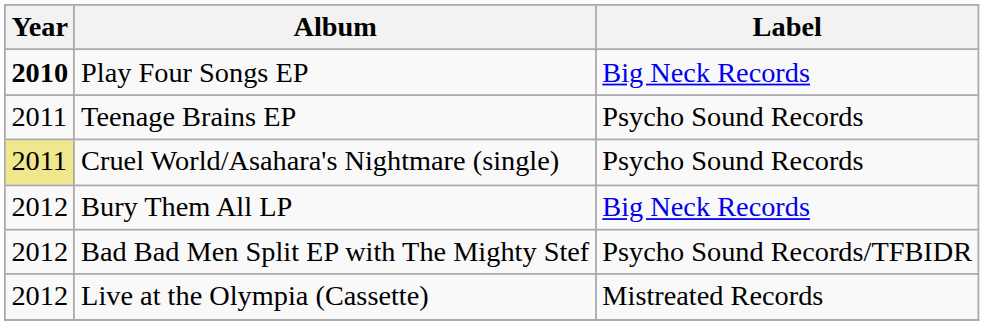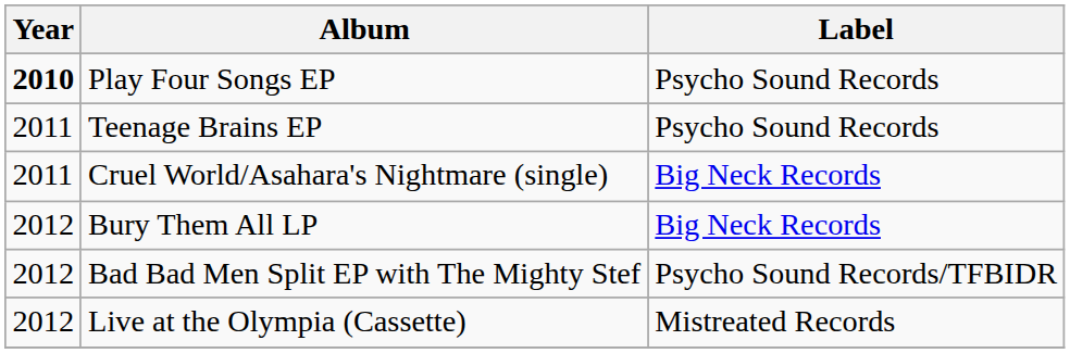Play Four Songs EP | Label: Big Neck Records -> Psycho Sound Records
Cruel World/Asahara's Nightmare (single) | Year: khaki background -> no background
Cruel World/Asahara's Nightmare (single) | Label: Psycho Sound Records -> Big Neck Records
